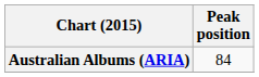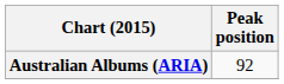Australian Albums (ARIA) | Peak position: 84 -> 92
